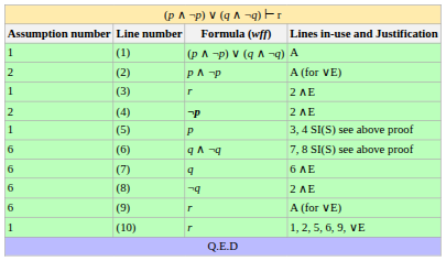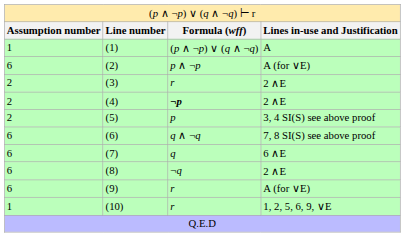(2) | column 1: 2 -> 6
(3) | column 1: 1 -> 2
(5) | column 1: 1 -> 2
